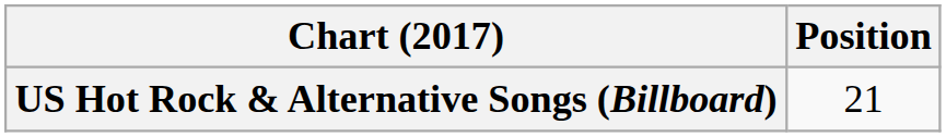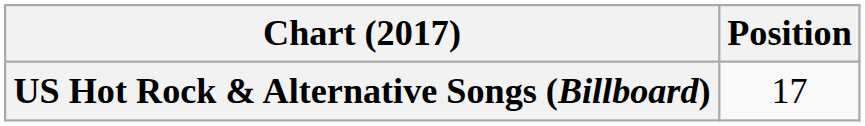US Hot Rock & Alternative Songs (Billboard) | Position: 21 -> 17
